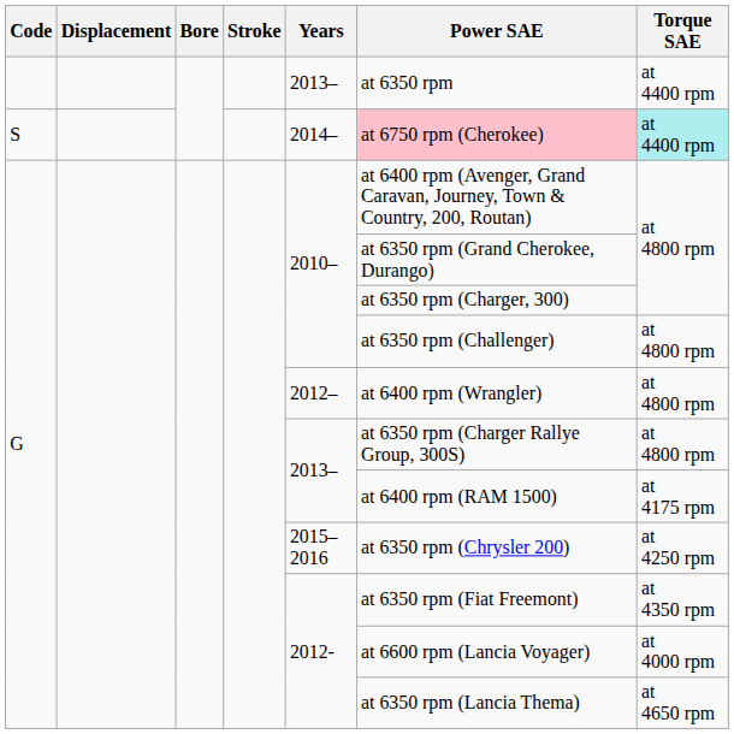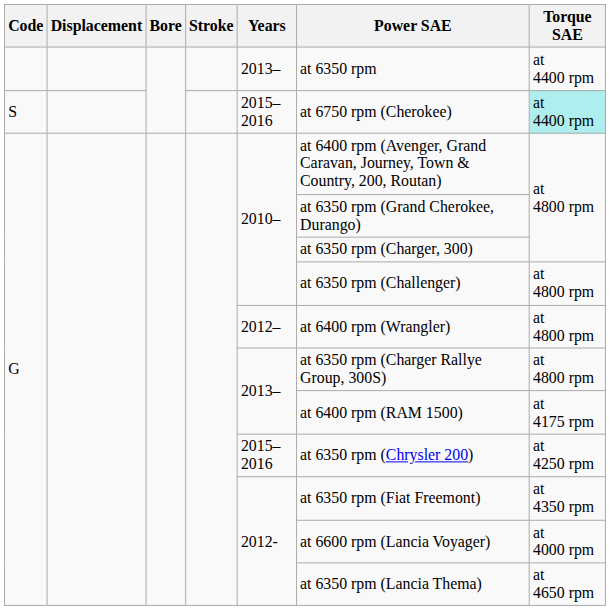S | Years: 2014– -> 2015– 2016
S | Power SAE: pink background -> no background
